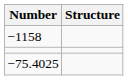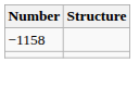- row: −75.4025
